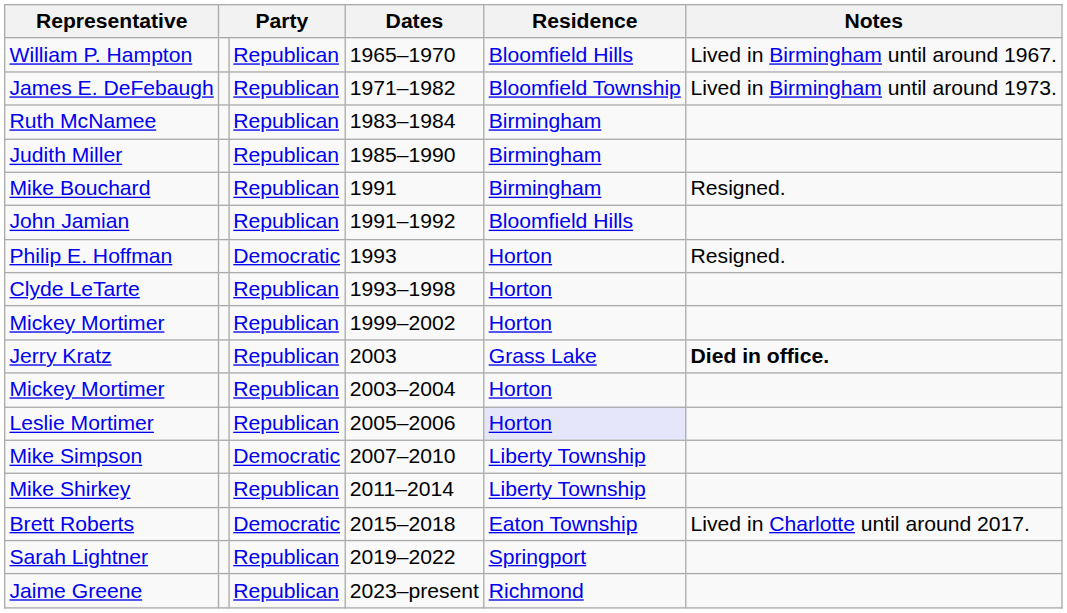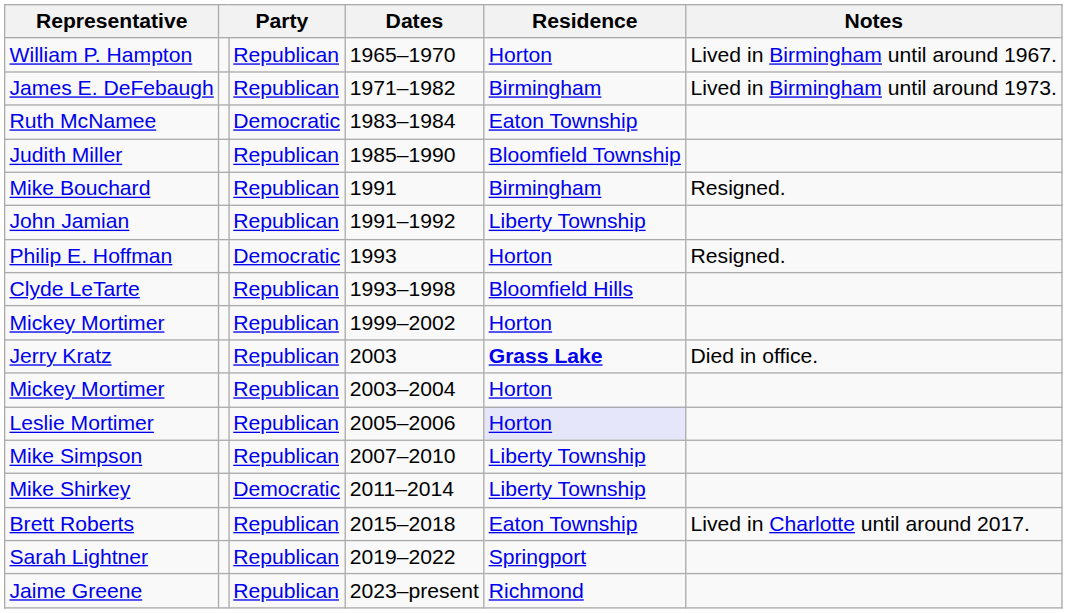William P. Hampton | Residence: Bloomfield Hills -> Horton
James E. DeFebaugh | Residence: Bloomfield Township -> Birmingham
Ruth McNamee | column 3: Republican -> Democratic
Ruth McNamee | Residence: Birmingham -> Eaton Township
Judith Miller | Residence: Birmingham -> Bloomfield Township
John Jamian | Residence: Bloomfield Hills -> Liberty Township
Clyde LeTarte | Residence: Horton -> Bloomfield Hills
Jerry Kratz | Residence: normal -> bold
Jerry Kratz | Notes: bold -> normal
Mike Simpson | column 3: Democratic -> Republican
Mike Shirkey | column 3: Republican -> Democratic
Brett Roberts | column 3: Democratic -> Republican
